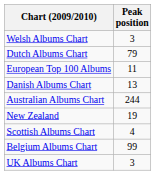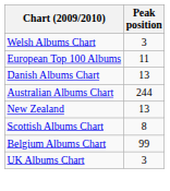- row: Dutch Albums Chart | 79
New Zealand | Peak position: 19 -> 13
Scottish Albums Chart | Peak position: 4 -> 8
